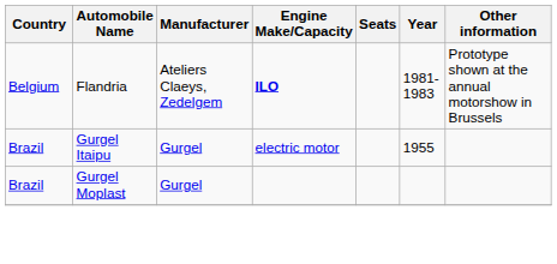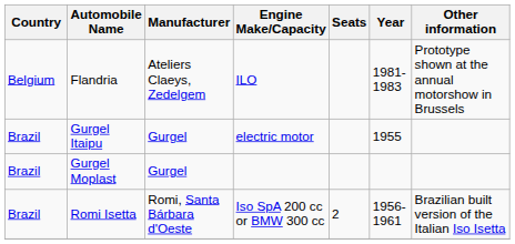Flandria | Engine Make/Capacity: bold -> normal
+ row: Brazil | Romi Isetta | Romi, Santa Bárbara d'Oeste | Iso SpA 200 cc or BMW 300 cc | 2 | 1956-1961 | Brazilian built version of the Italian Iso Isetta
